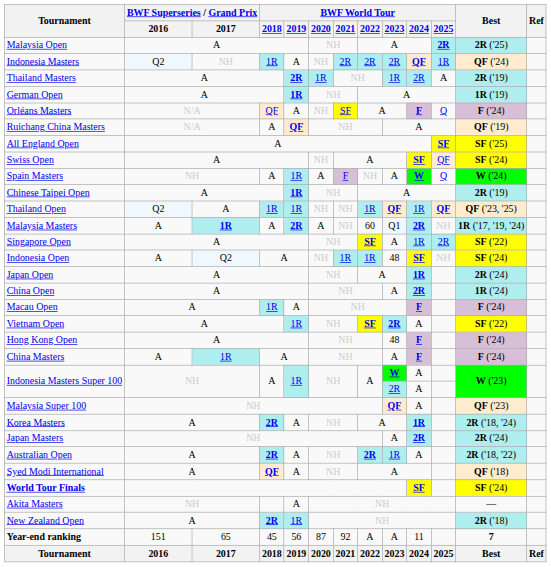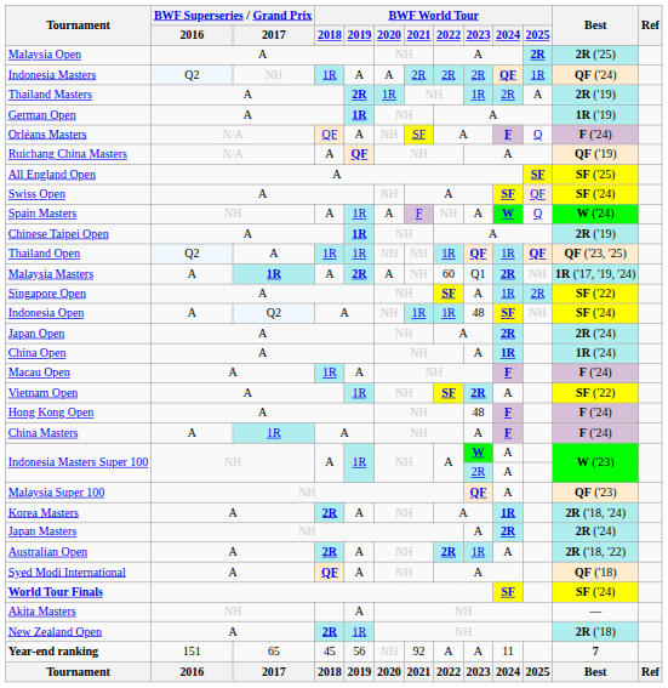Indonesia Masters | BWF World Tour / 2020: NH -> A
Japan Open | BWF World Tour / 2024: 1R -> 2R
China Open | BWF World Tour / 2024: 2R -> 1R
Year-end ranking | BWF World Tour / 2020: 87 -> NH
